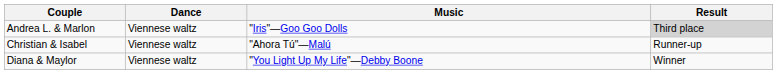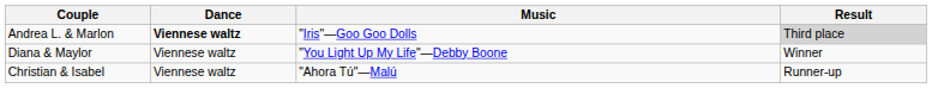Andrea L. & Marlon | Dance: normal -> bold
rows swapped: Diana & Maylor <-> Christian & Isabel
